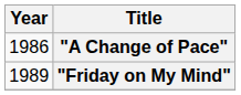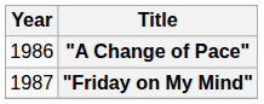"Friday on My Mind" | Year: 1989 -> 1987
